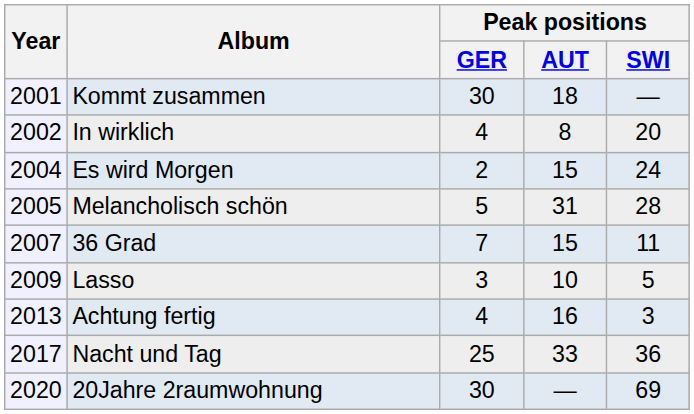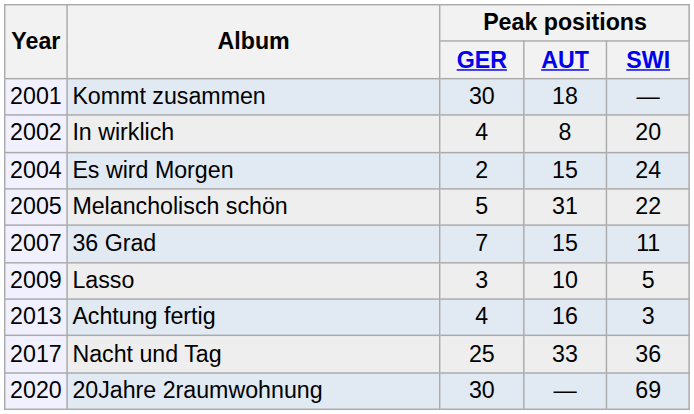Melancholisch schön | Peak positions / SWI: 28 -> 22
